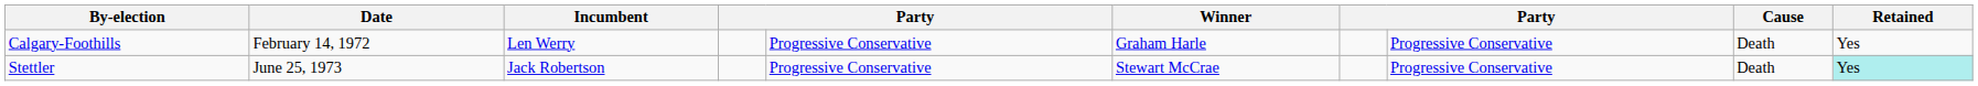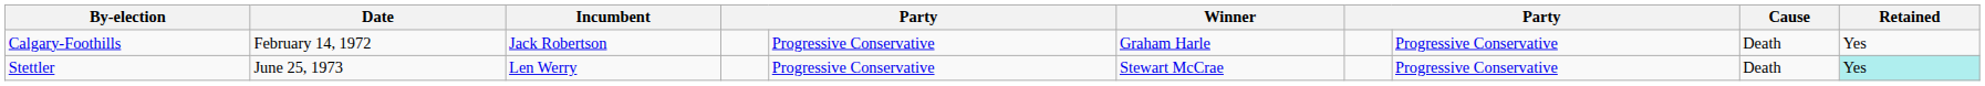Calgary-Foothills | Incumbent: Len Werry -> Jack Robertson
Stettler | Incumbent: Jack Robertson -> Len Werry
